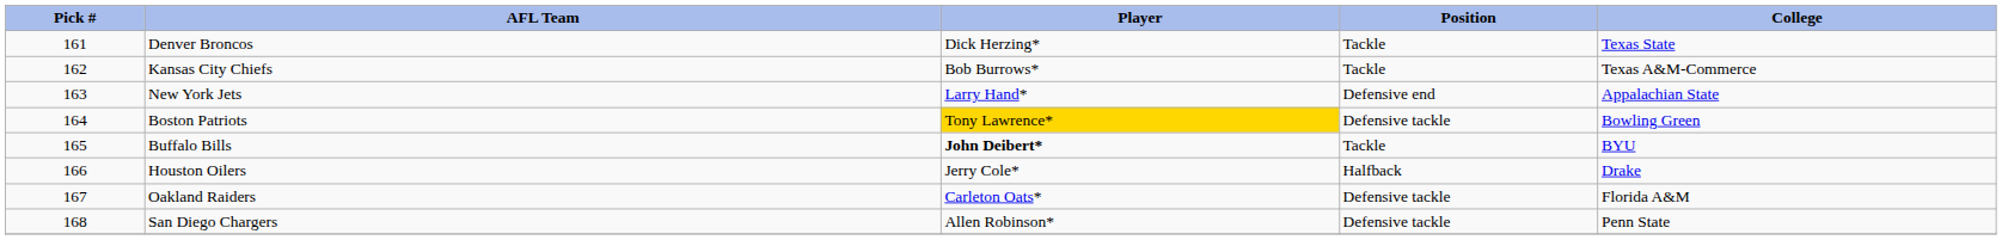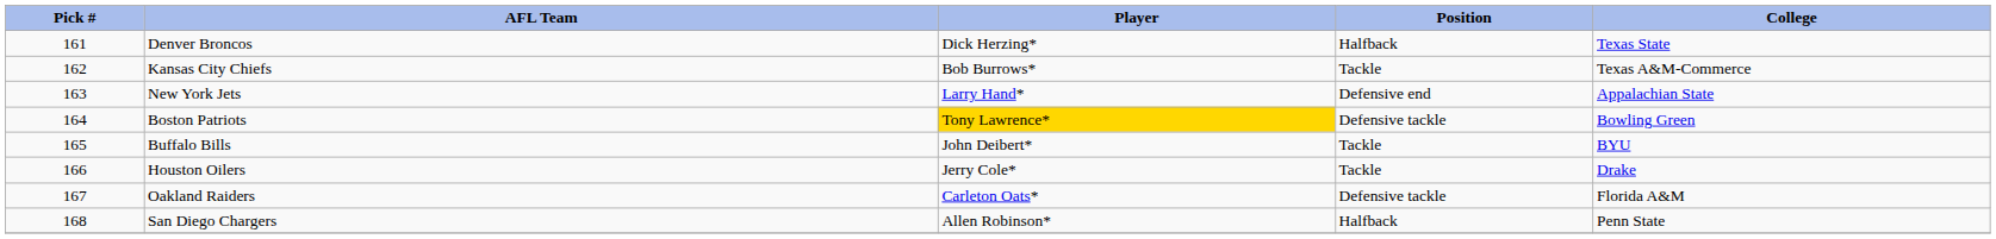Denver Broncos | Position: Tackle -> Halfback
Buffalo Bills | Player: bold -> normal
Houston Oilers | Position: Halfback -> Tackle
San Diego Chargers | Position: Defensive tackle -> Halfback
